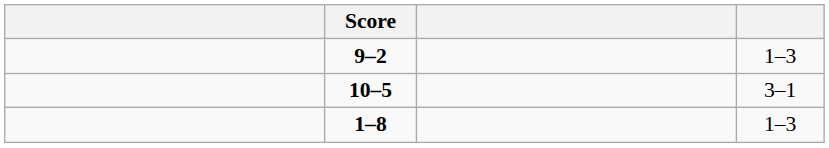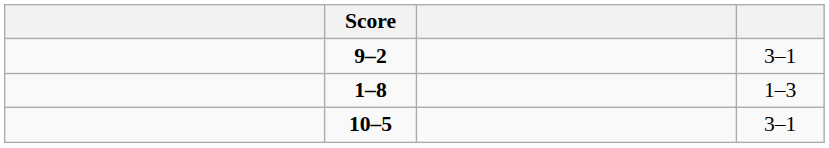9–2 | column 4: 1–3 -> 3–1
rows swapped: 10–5 <-> 1–8
